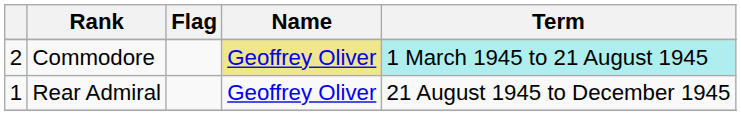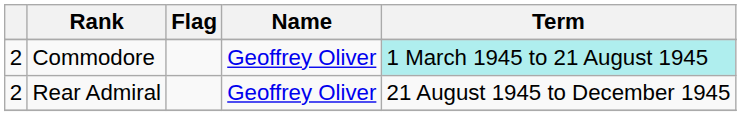Commodore | Name: khaki background -> no background
Rear Admiral | column 1: 1 -> 2
